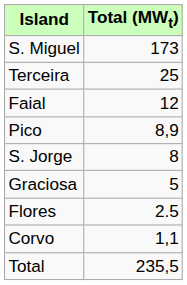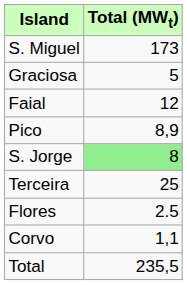rows swapped: Terceira <-> Graciosa
S. Jorge | Total (MWt): no background -> lightgreen background
